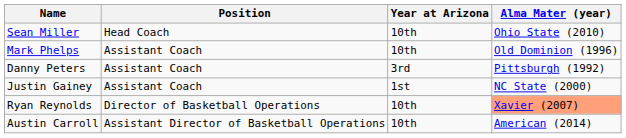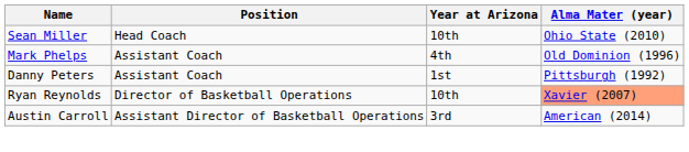Mark Phelps | Year at Arizona: 10th -> 4th
Danny Peters | Year at Arizona: 3rd -> 1st
- row: Justin Gainey | Assistant Coach | 1st | NC State (2000)
Austin Carroll | Year at Arizona: 10th -> 3rd
